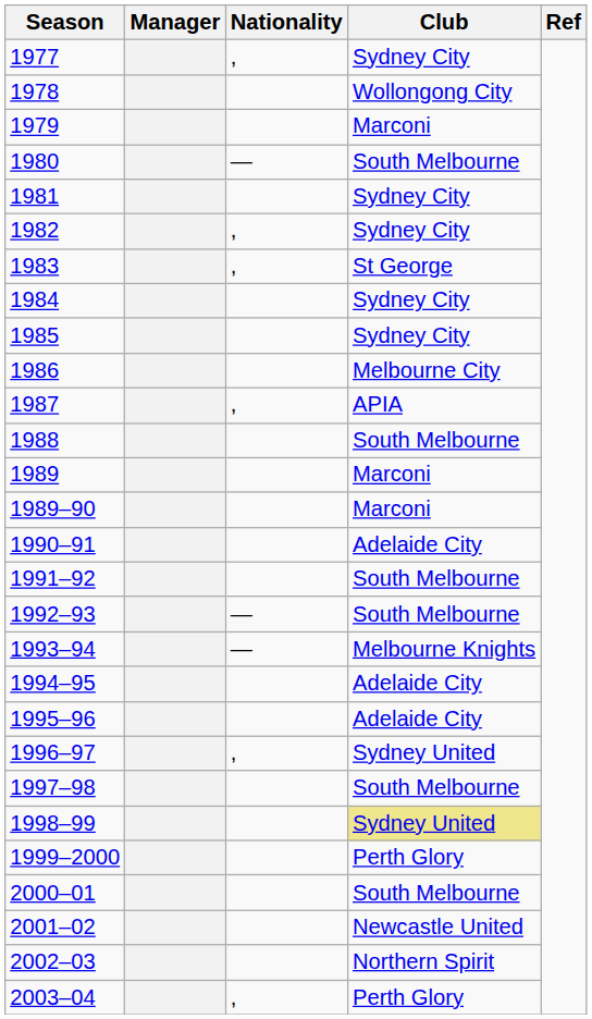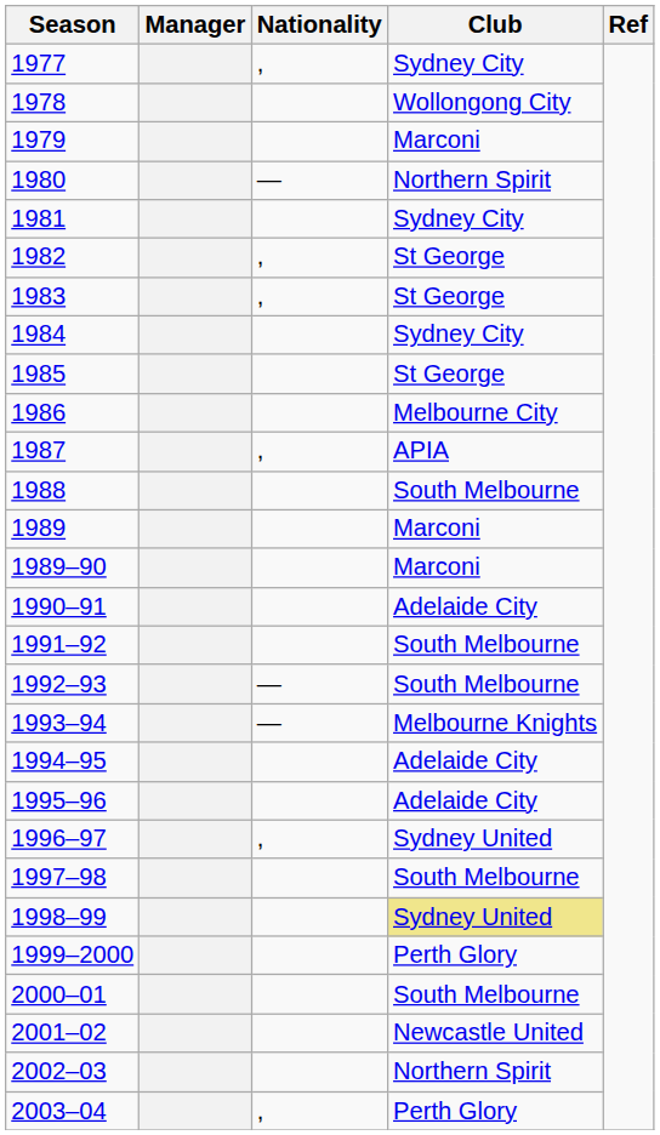1980 | Club: South Melbourne -> Northern Spirit
1982 | Club: Sydney City -> St George
1985 | Club: Sydney City -> St George
